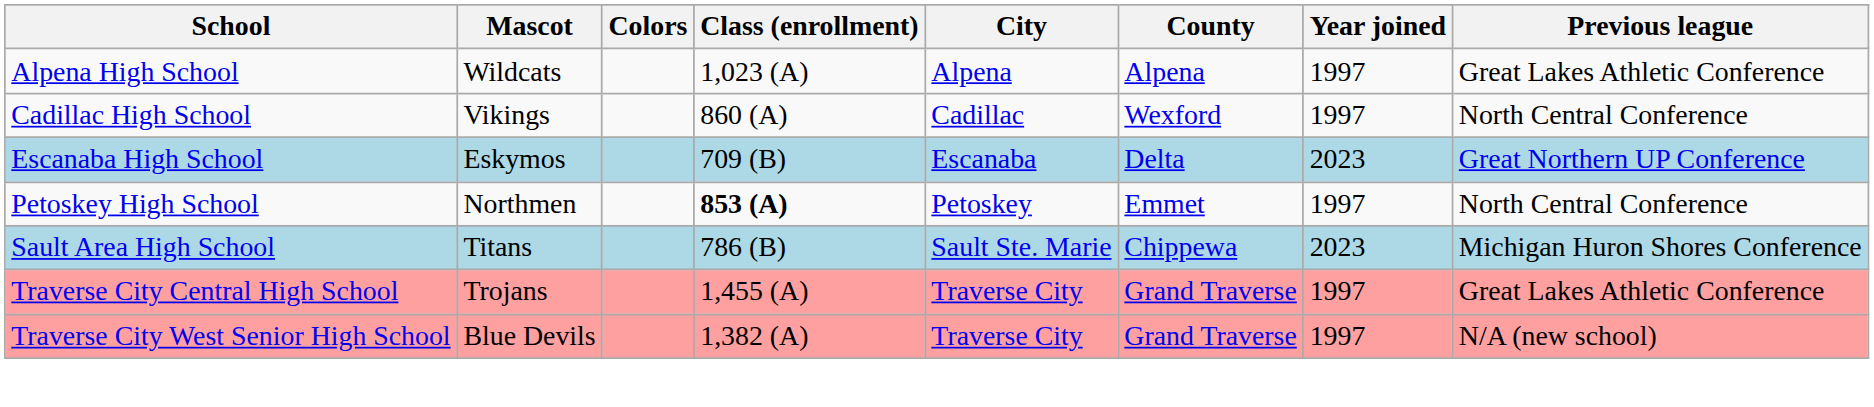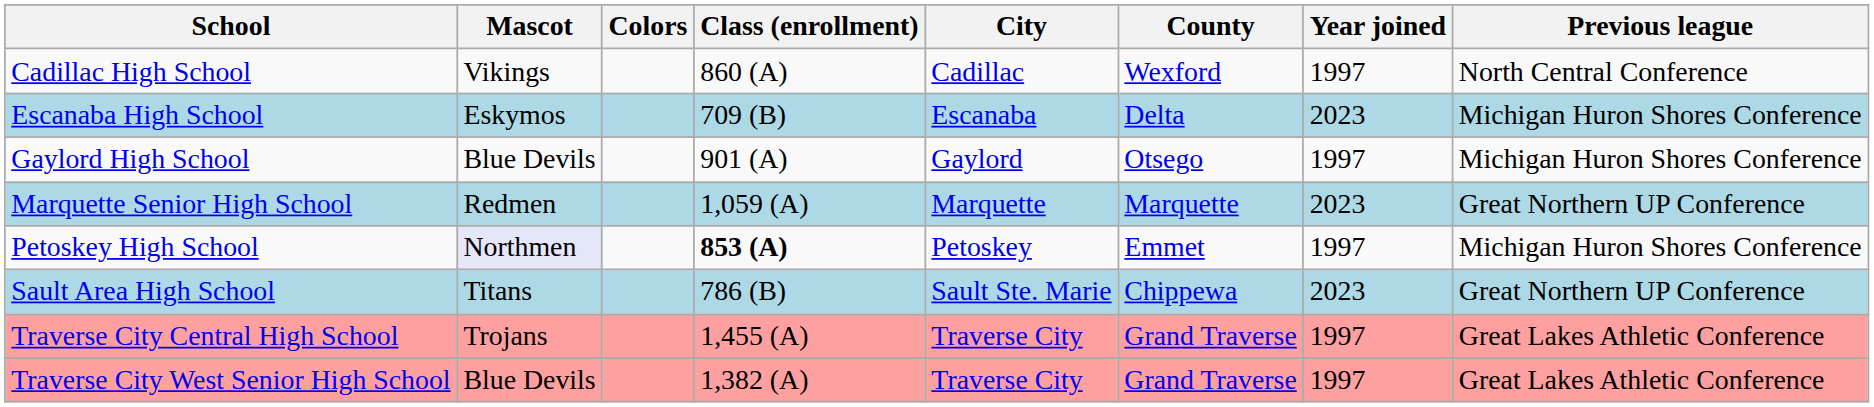- row: Alpena High School | Wildcats | 1,023 (A) | Alpena | Alpena | 1997 | Great Lakes Athletic Conference
Escanaba High School | Previous league: Great Northern UP Conference -> Michigan Huron Shores Conference
+ row: Gaylord High School | Blue Devils | 901 (A) | Gaylord | Otsego | 1997 | Michigan Huron Shores Conference
+ row: Marquette Senior High School | Redmen | 1,059 (A) | Marquette | Marquette | 2023 | Great Northern UP Conference
Petoskey High School | Mascot: no background -> lavender background
Petoskey High School | Previous league: North Central Conference -> Michigan Huron Shores Conference
Sault Area High School | Previous league: Michigan Huron Shores Conference -> Great Northern UP Conference
Traverse City West Senior High School | Previous league: N/A (new school) -> Great Lakes Athletic Conference
